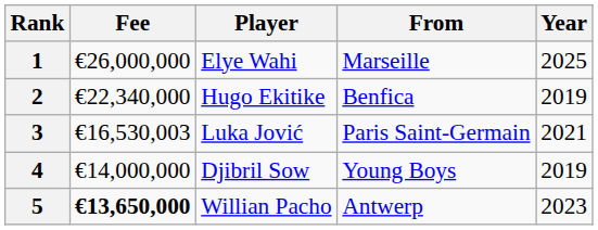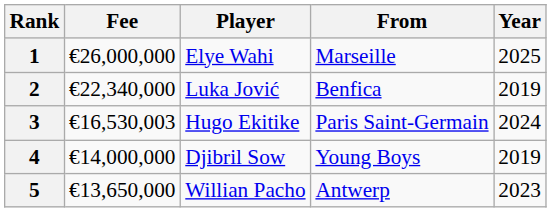2 | Player: Hugo Ekitike -> Luka Jović
3 | Player: Luka Jović -> Hugo Ekitike
3 | Year: 2021 -> 2024
5 | Fee: bold -> normal
